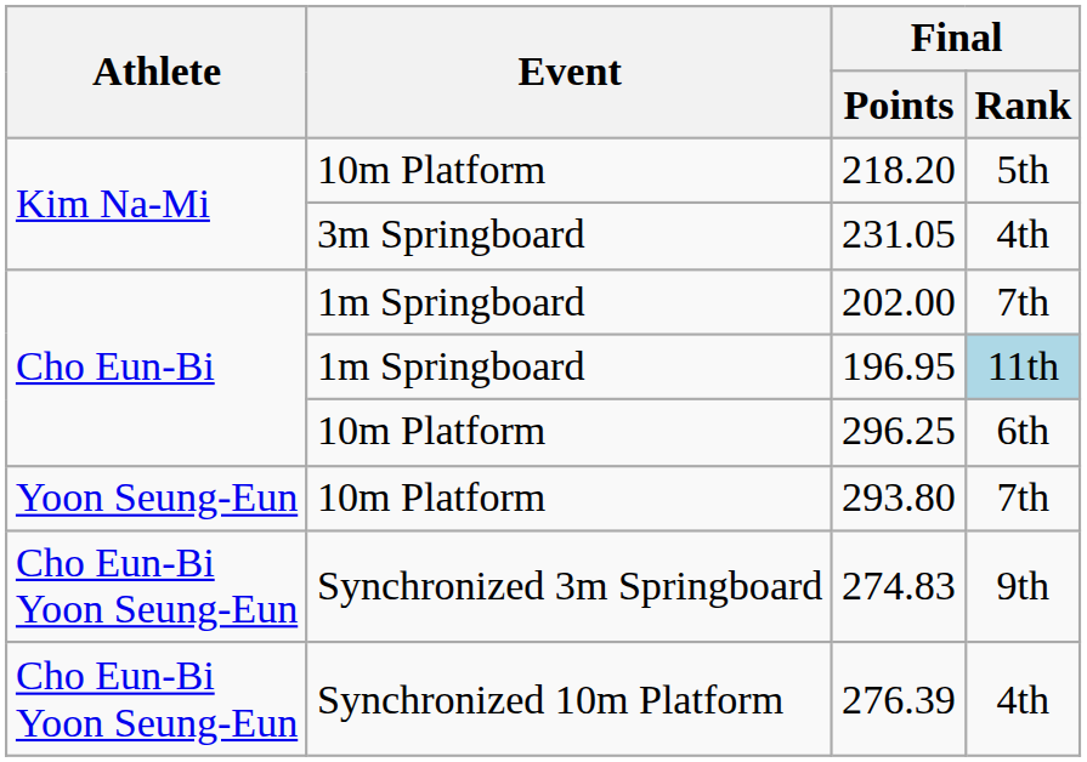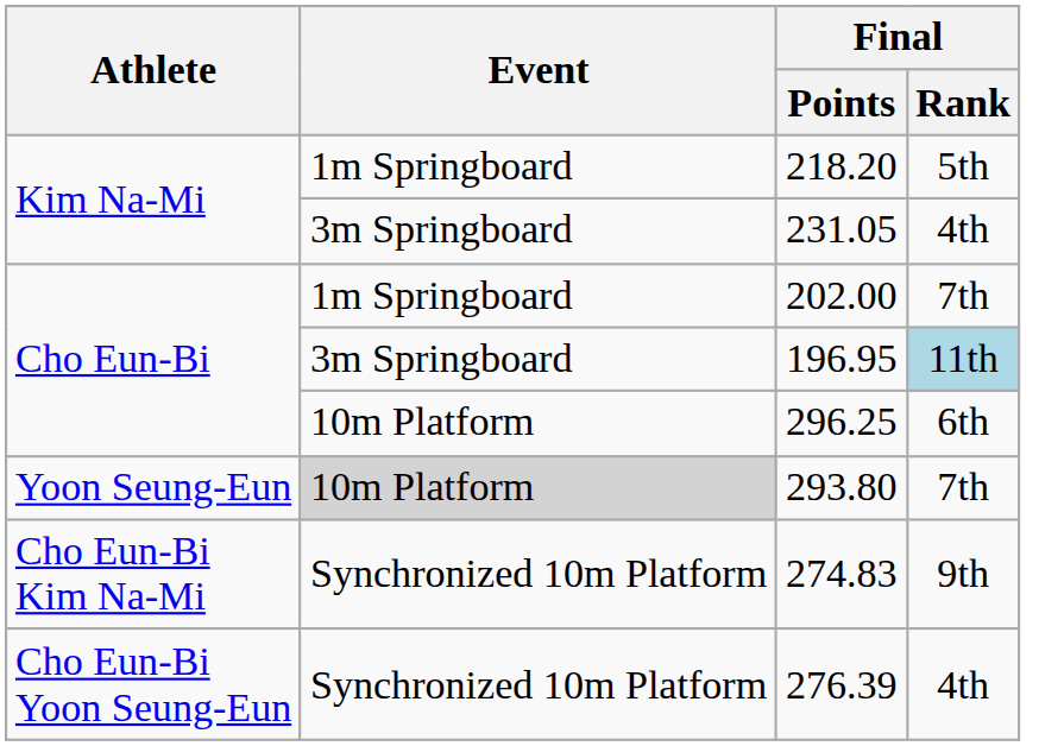218.20 | Event: 10m Platform -> 1m Springboard
196.95 | Event: 1m Springboard -> 3m Springboard
293.80 | Event: no background -> lightgrey background
274.83 | Athlete: Cho Eun-Bi Yoon Seung-Eun -> Cho Eun-Bi Kim Na-Mi
274.83 | Event: Synchronized 3m Springboard -> Synchronized 10m Platform
